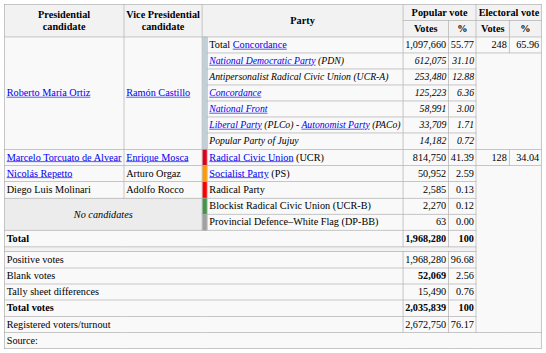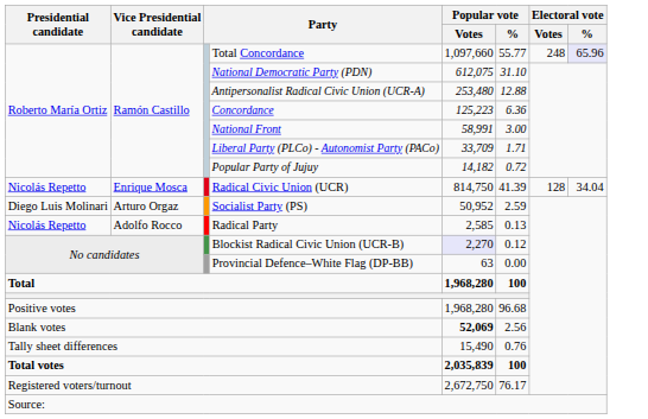Total Concordance | Electoral vote / %: no background -> lavender background
Radical Civic Union (UCR) | Presidential candidate: Marcelo Torcuato de Alvear -> Nicolás Repetto
Socialist Party (PS) | Presidential candidate: Nicolás Repetto -> Diego Luis Molinari
Radical Party | Presidential candidate: Diego Luis Molinari -> Nicolás Repetto
Blockist Radical Civic Union (UCR-B) | Popular vote / Votes: no background -> lavender background
